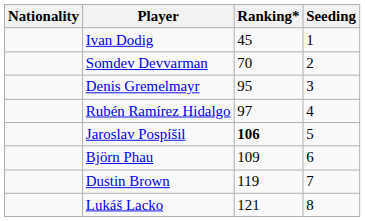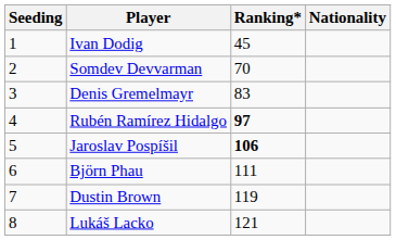columns swapped: Nationality <-> Seeding
Denis Gremelmayr | Ranking*: 95 -> 83
Rubén Ramírez Hidalgo | Ranking*: normal -> bold
Björn Phau | Ranking*: 109 -> 111
